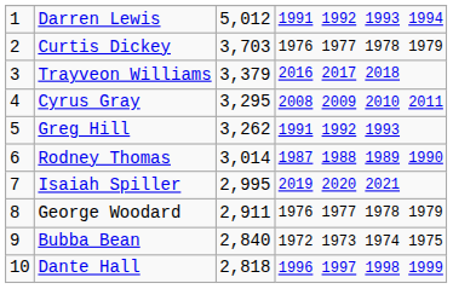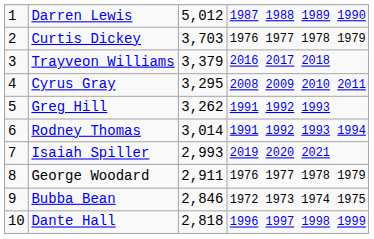Darren Lewis | column 4: 1991 1992 1993 1994 -> 1987 1988 1989 1990
Rodney Thomas | column 4: 1987 1988 1989 1990 -> 1991 1992 1993 1994
Isaiah Spiller | column 3: 2,995 -> 2,993
Bubba Bean | column 3: 2,840 -> 2,846
